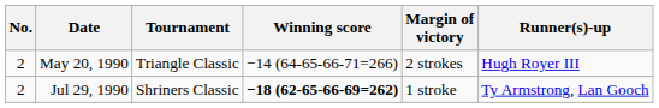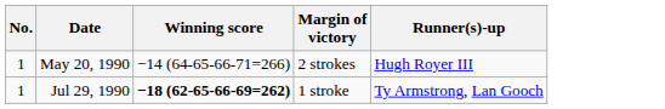- column: Tournament | Triangle Classic | Shriners Classic
May 20, 1990 | No.: 2 -> 1
Jul 29, 1990 | No.: 2 -> 1
